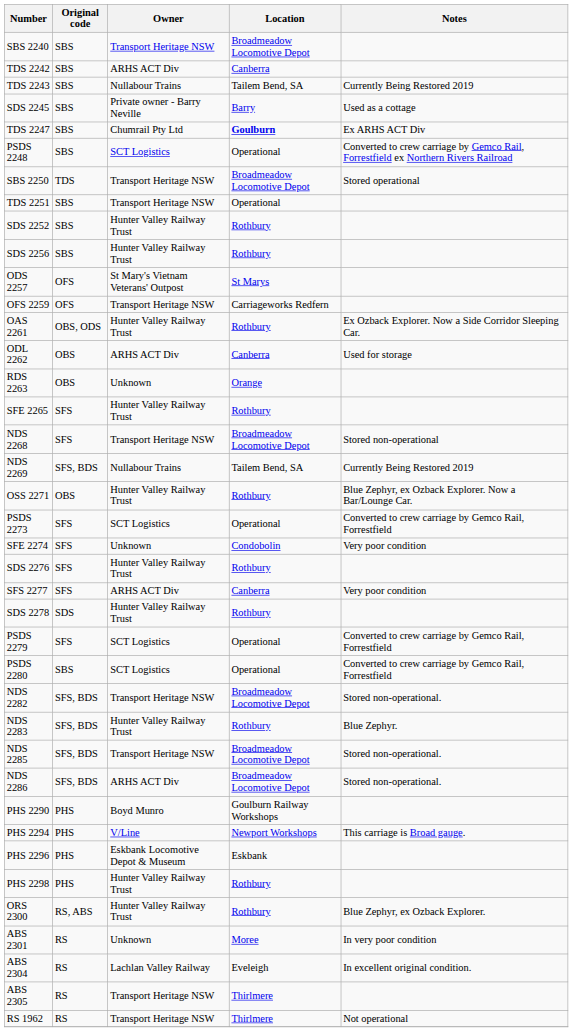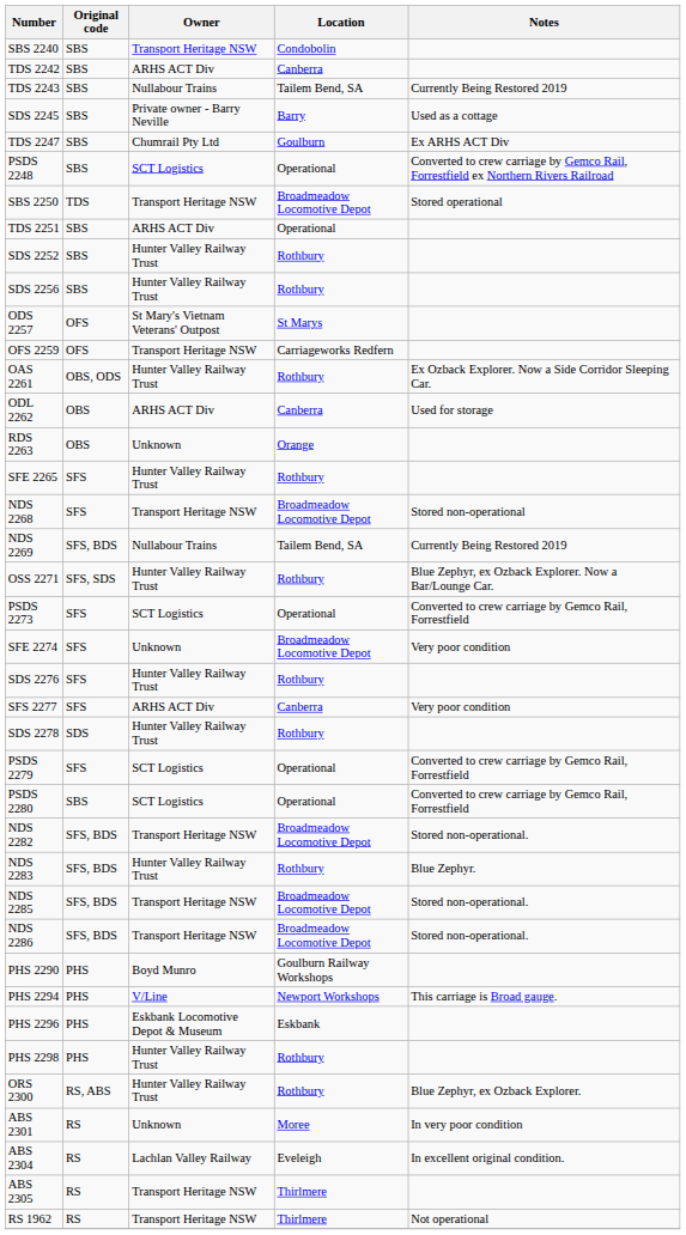SBS 2240 | Location: Broadmeadow Locomotive Depot -> Condobolin
TDS 2247 | Location: bold -> normal
TDS 2251 | Owner: Transport Heritage NSW -> ARHS ACT Div
OSS 2271 | Original code: OBS -> SFS, SDS
SFE 2274 | Location: Condobolin -> Broadmeadow Locomotive Depot
NDS 2286 | Owner: ARHS ACT Div -> Transport Heritage NSW
